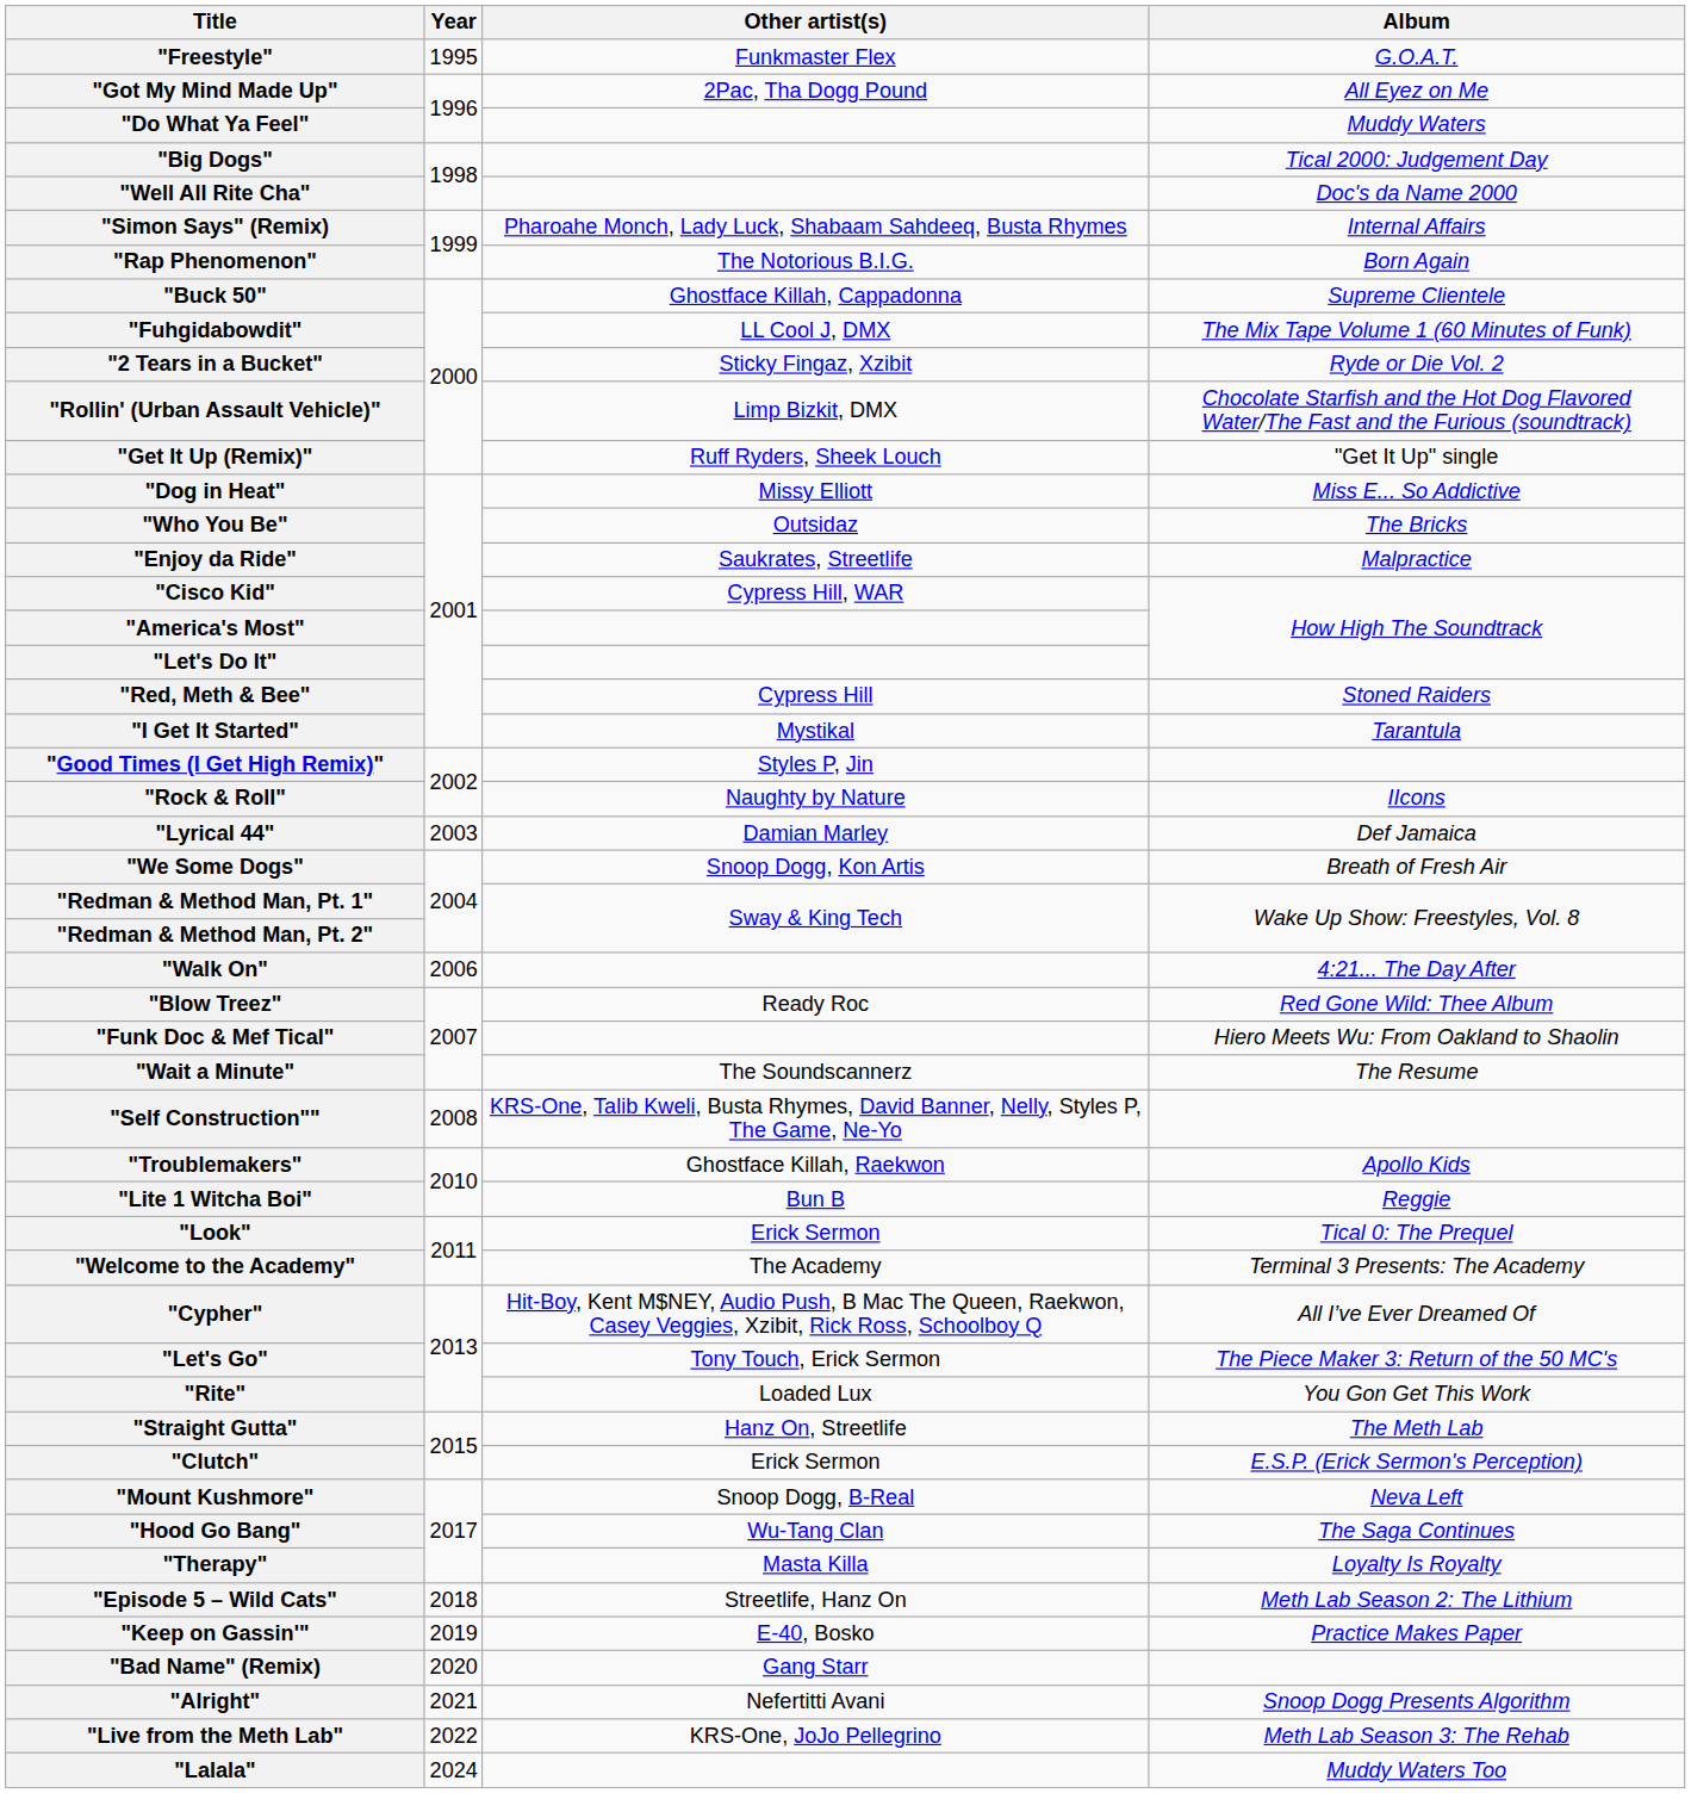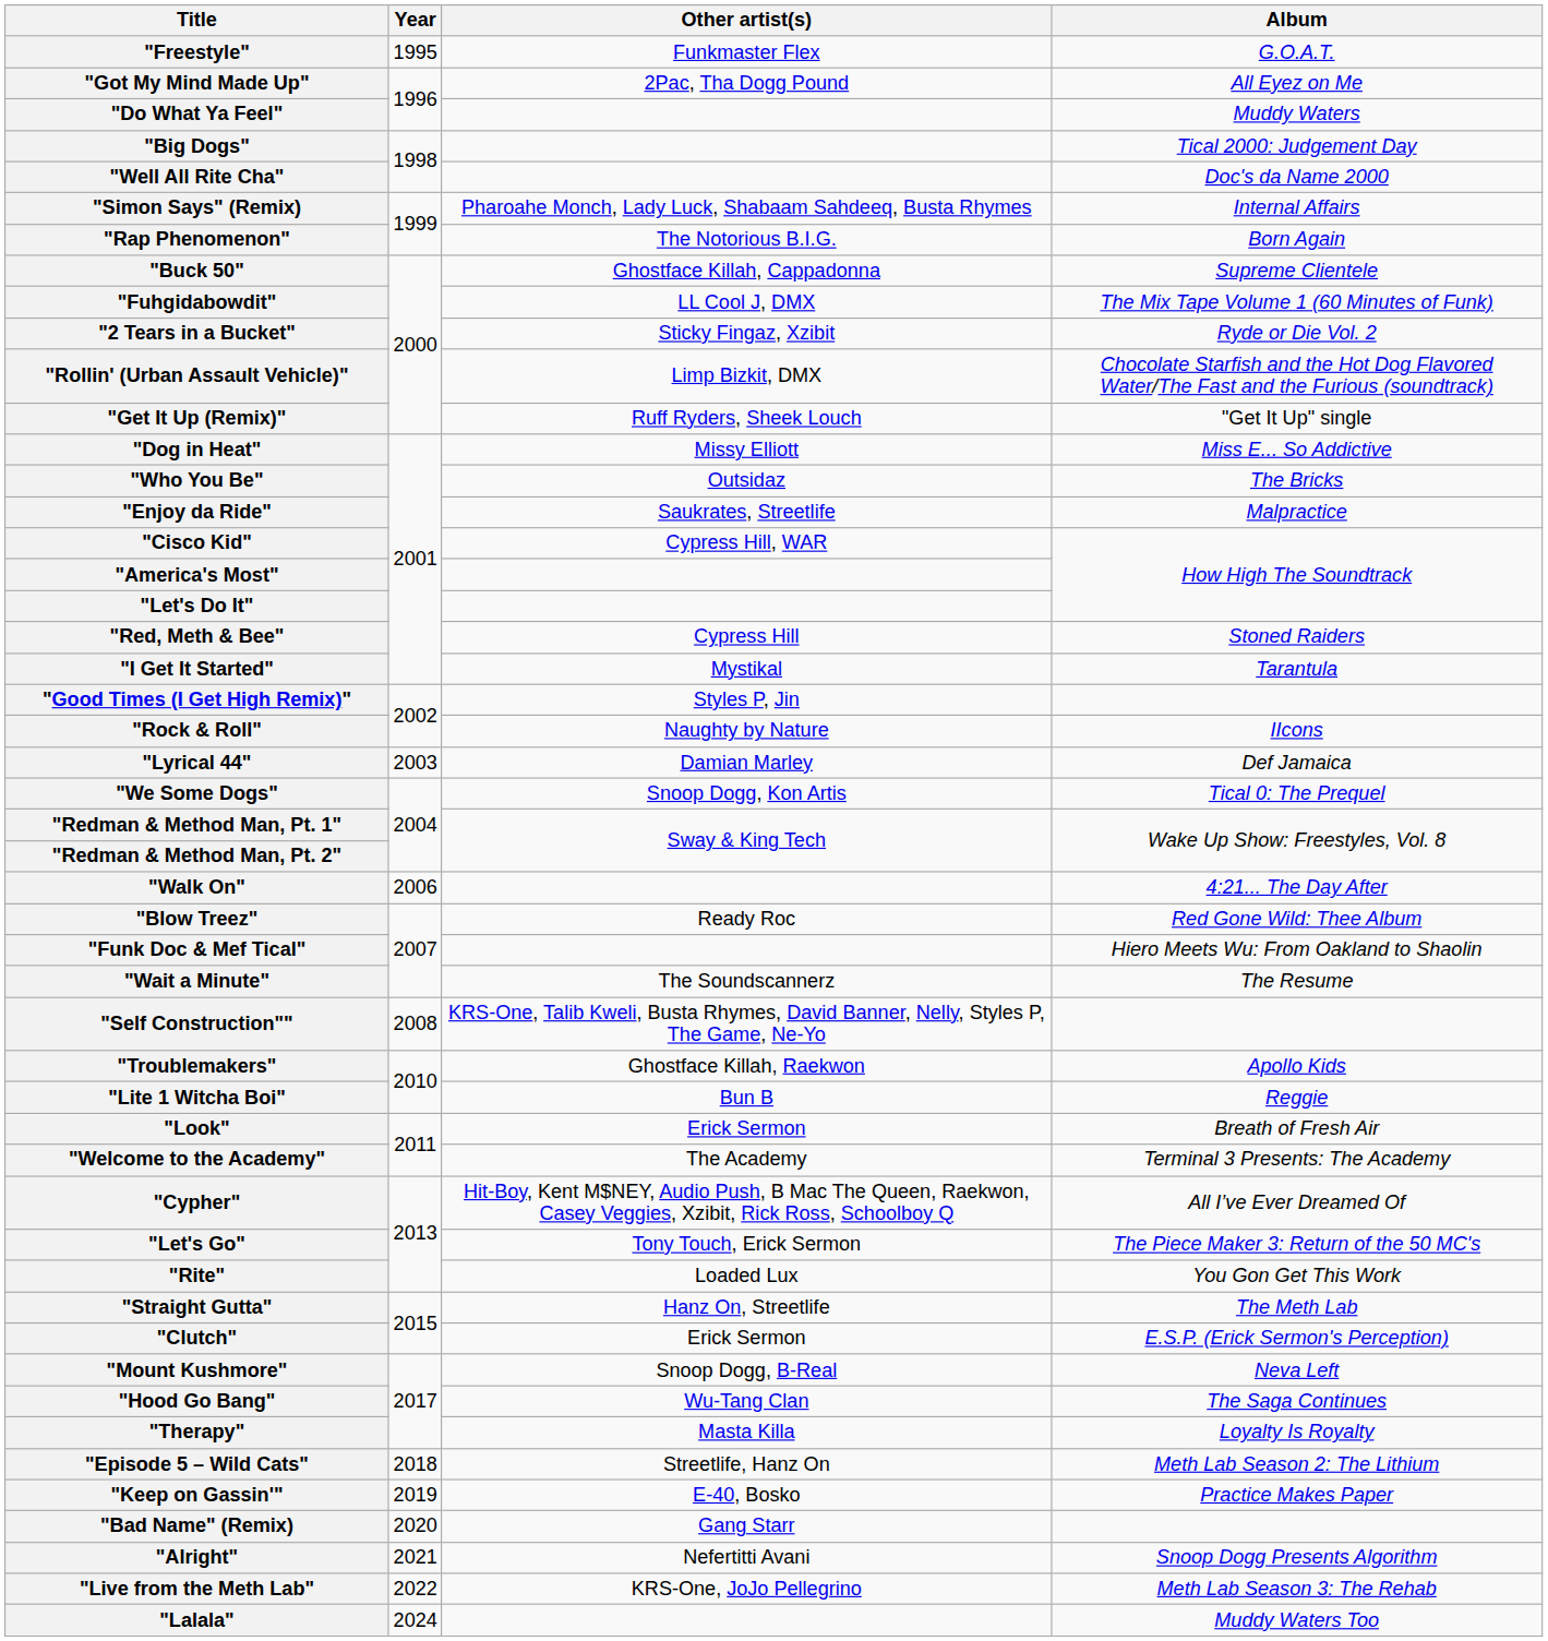"We Some Dogs" | Album: Breath of Fresh Air -> Tical 0: The Prequel
"Look" | Album: Tical 0: The Prequel -> Breath of Fresh Air
